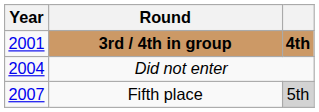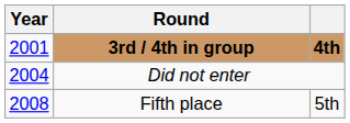Fifth place | Year: 2007 -> 2008
Fifth place | column 3: lightgrey background -> no background
